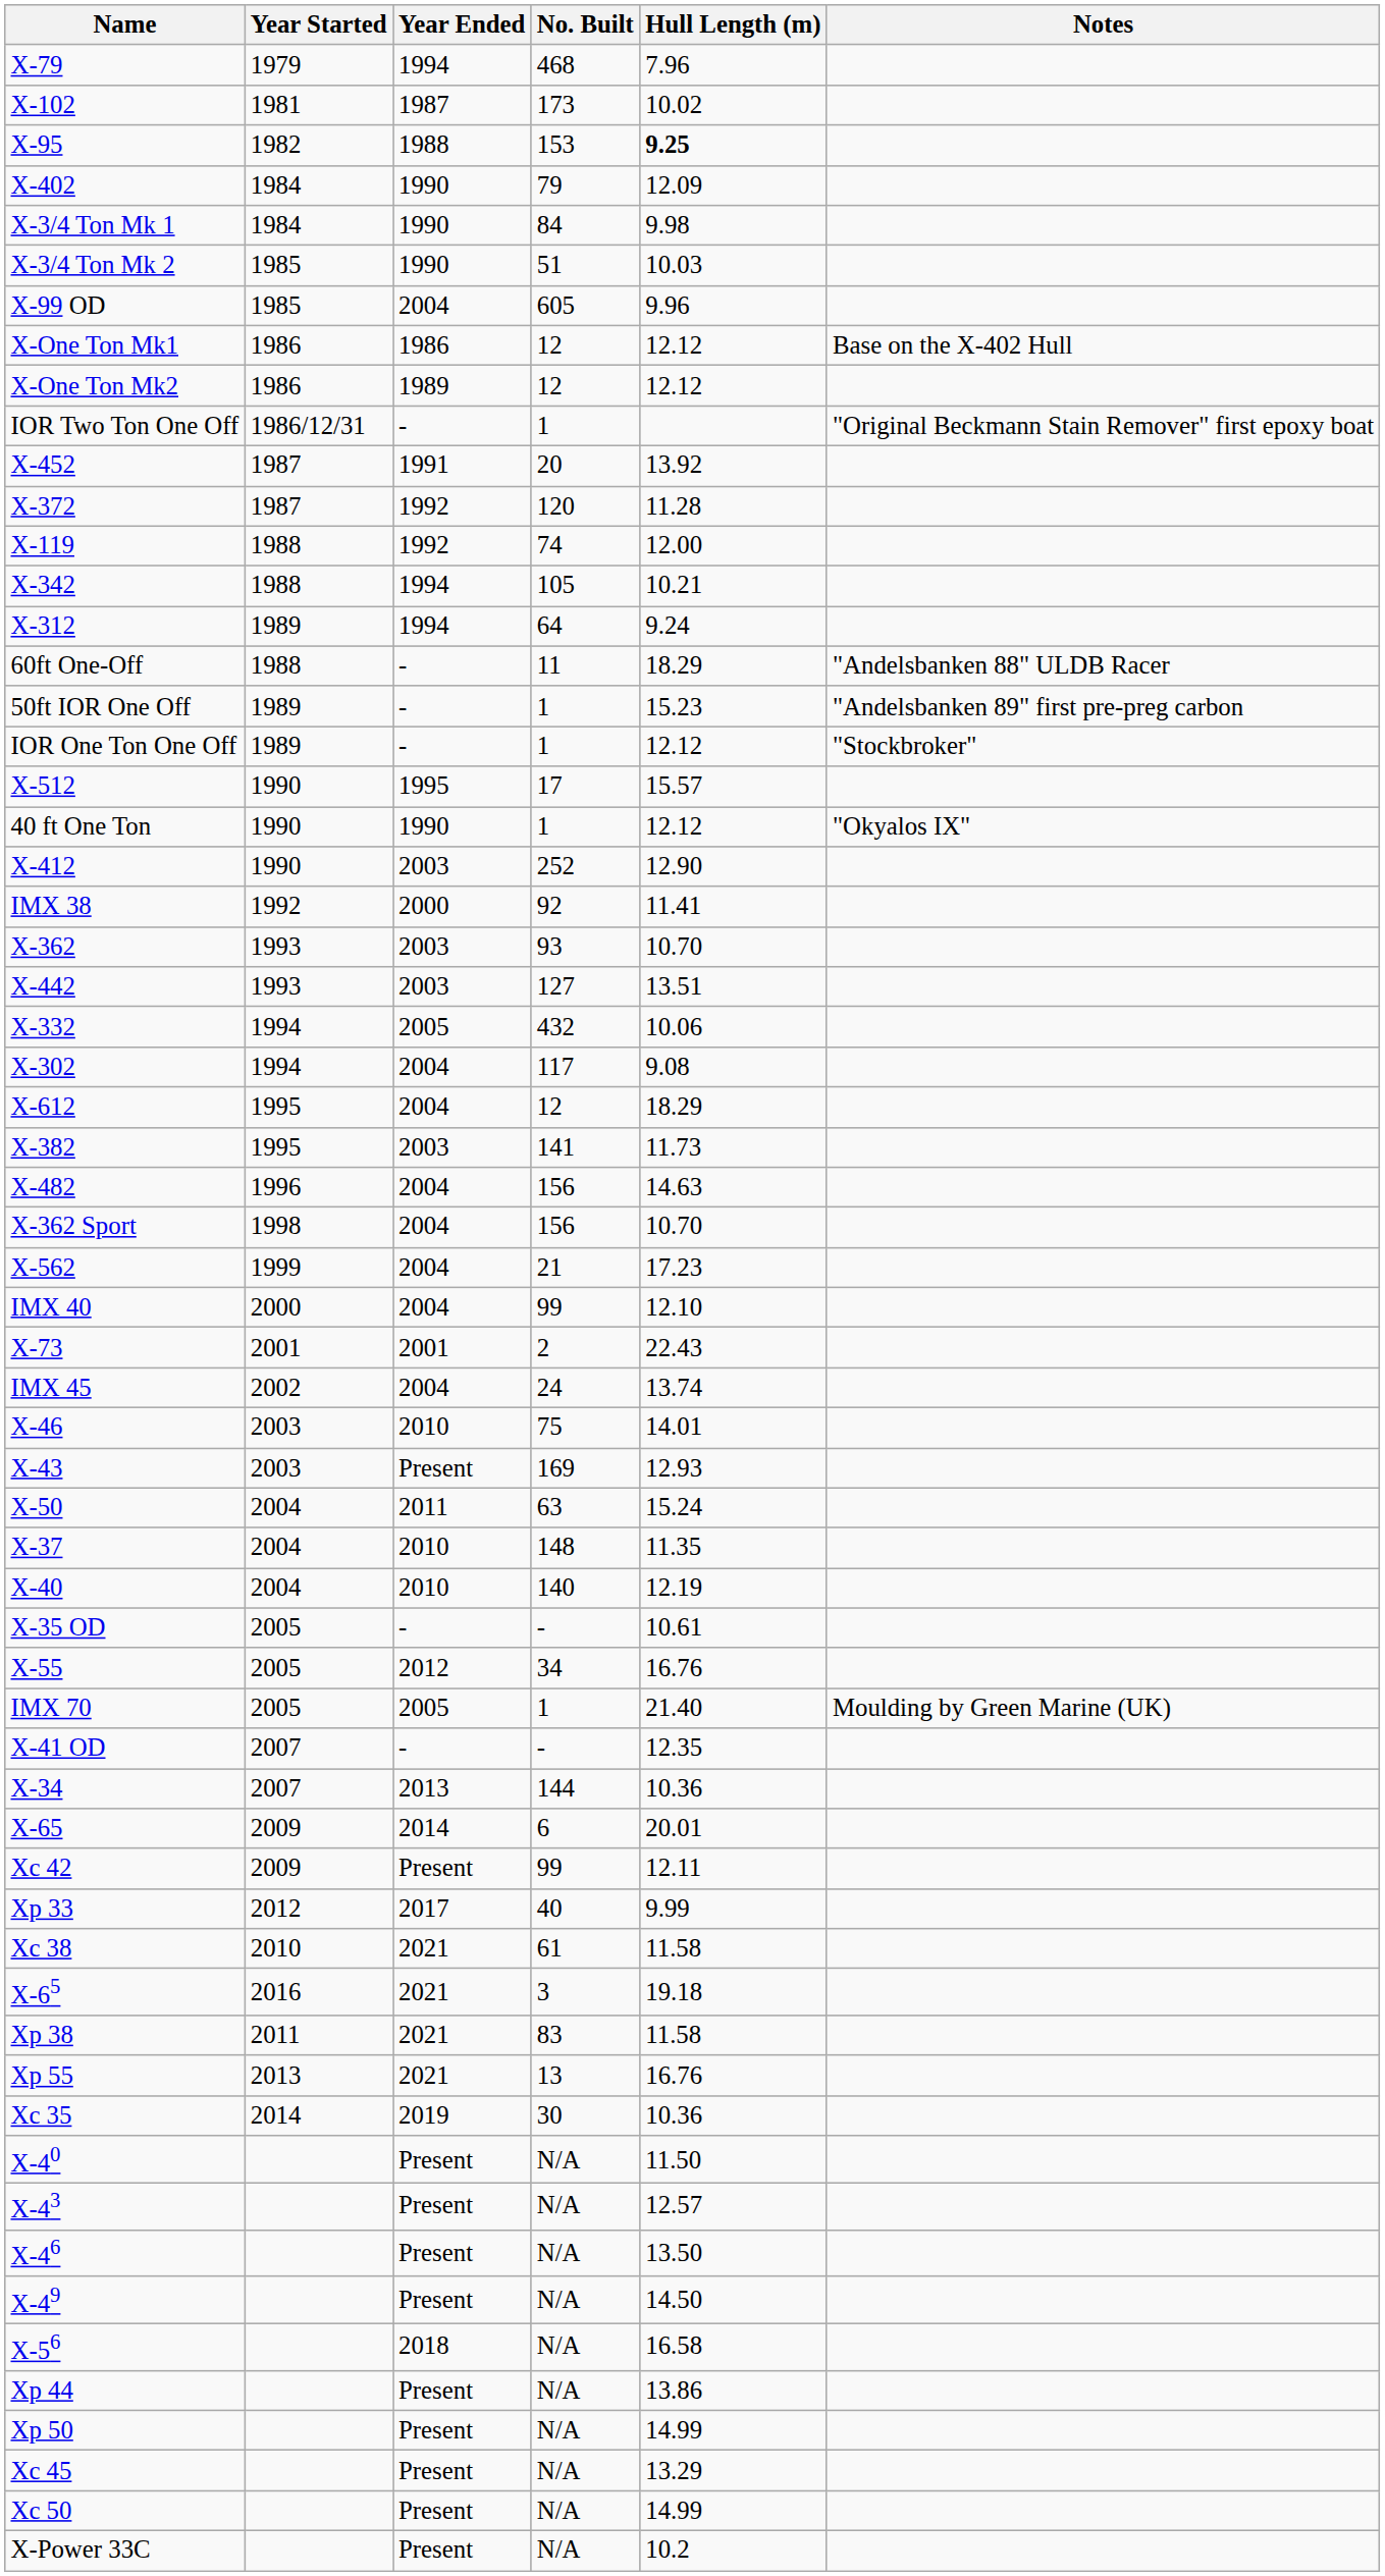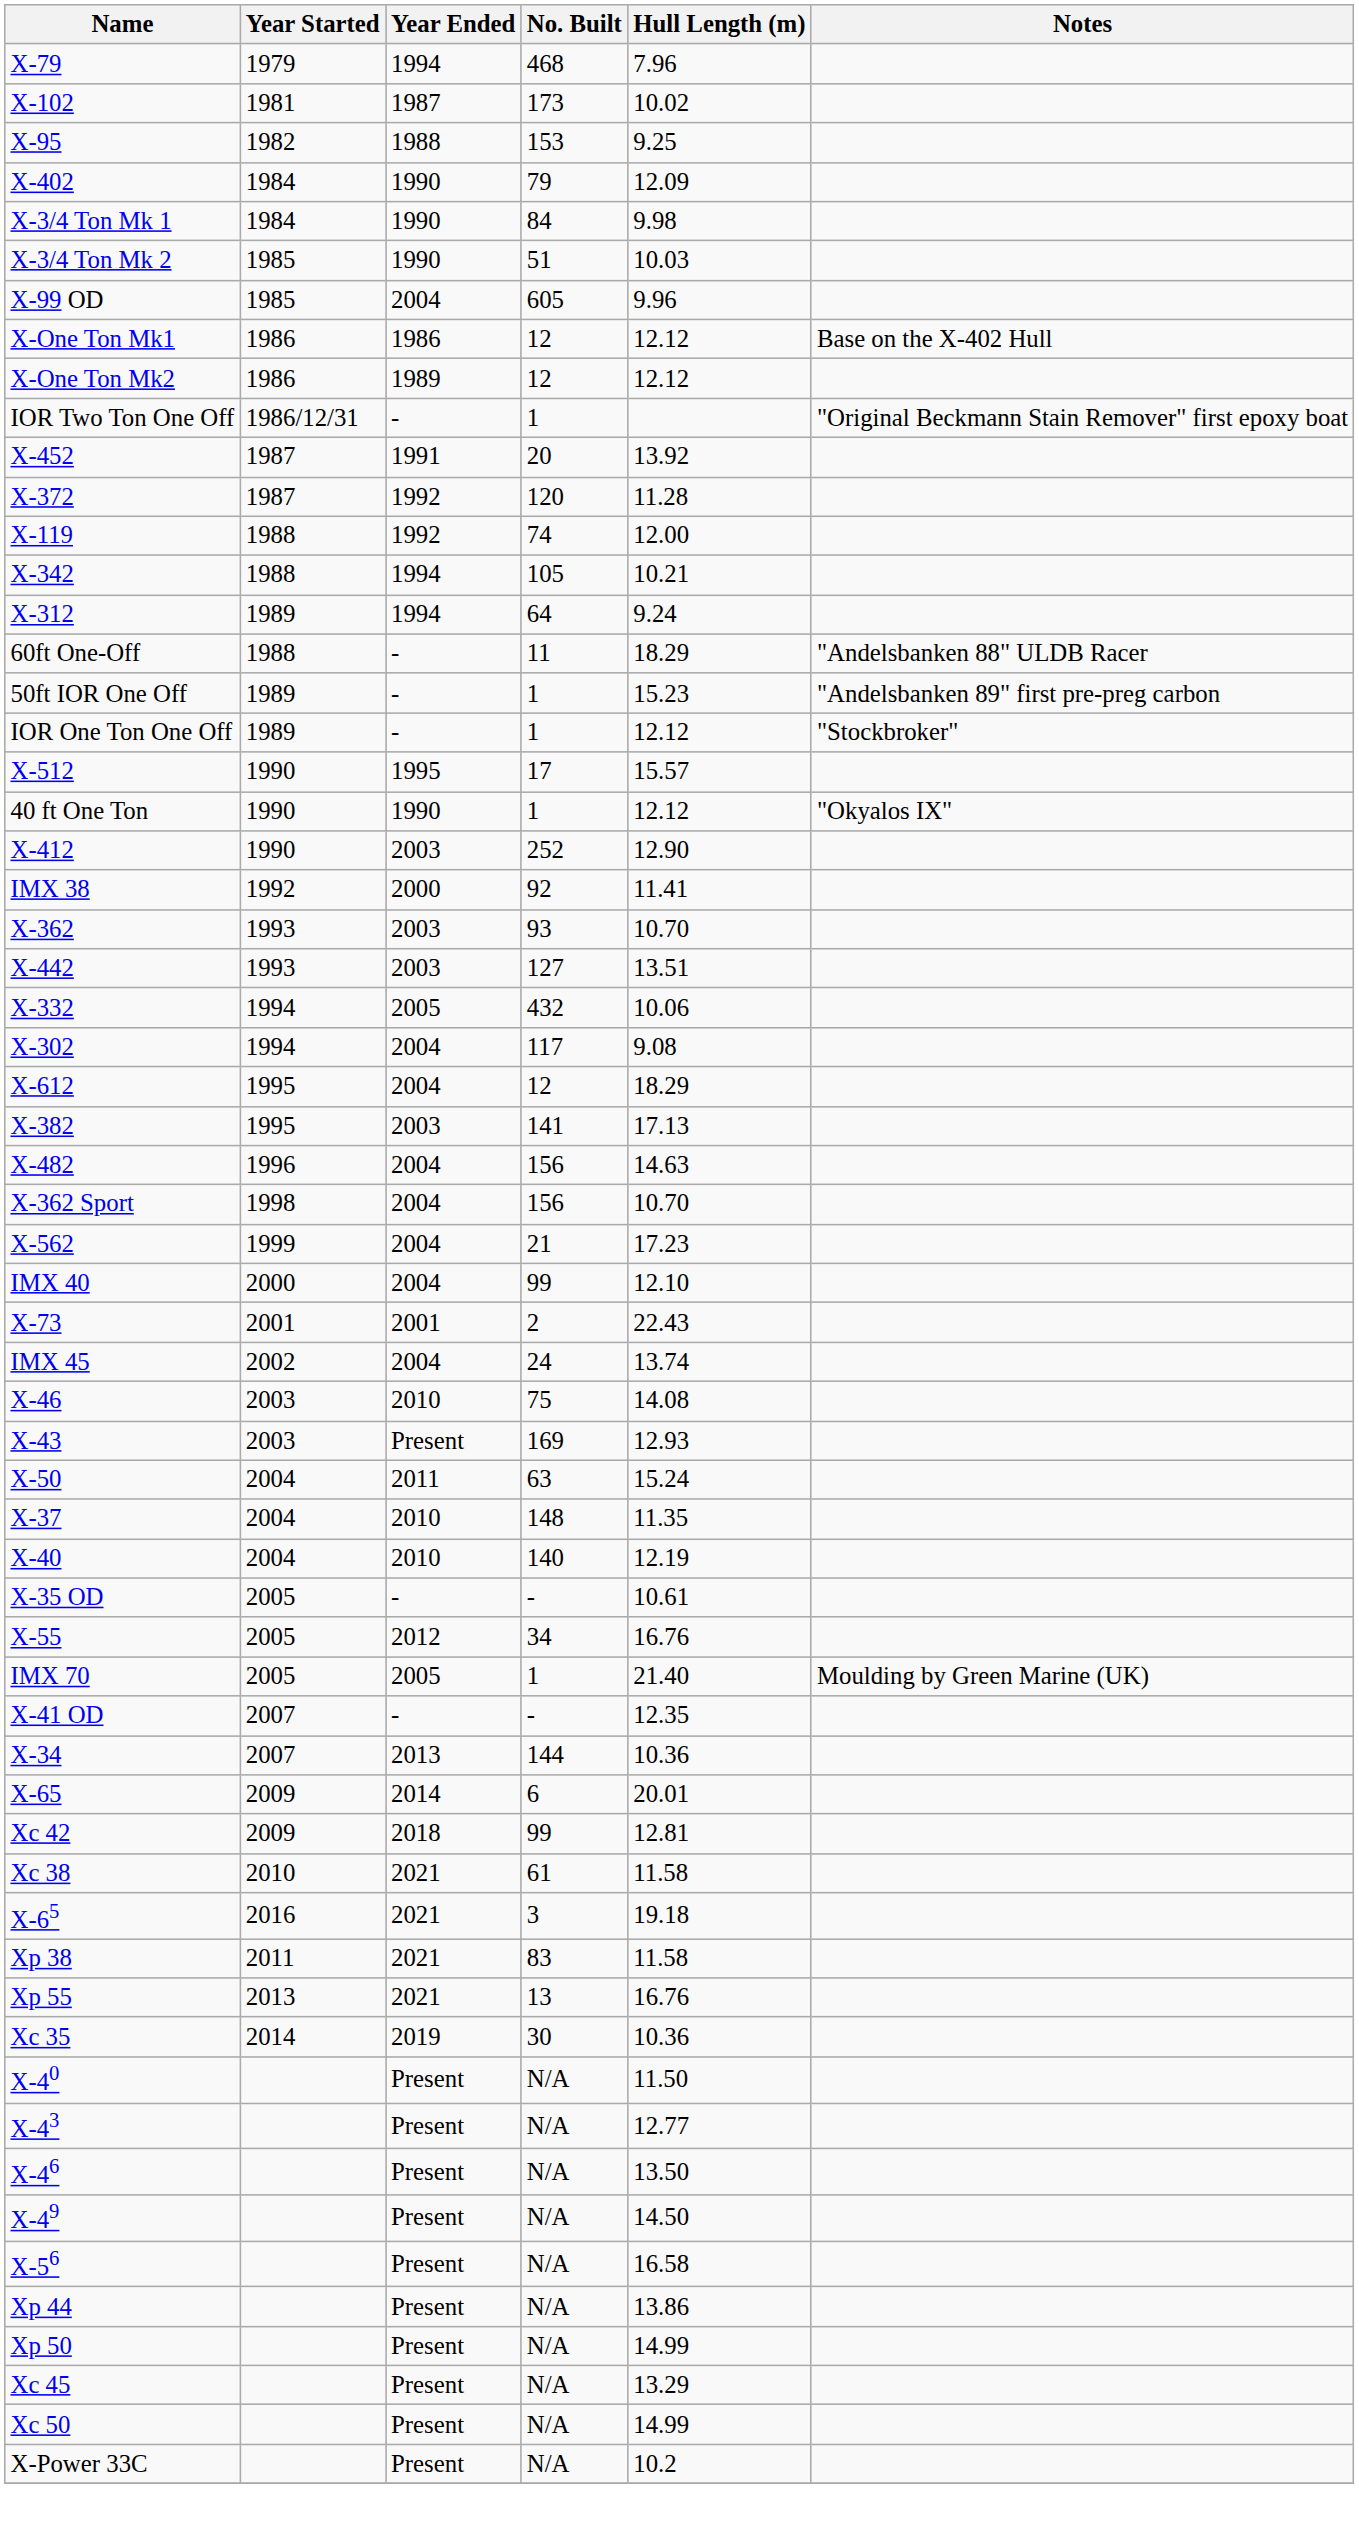X-95 | Hull Length (m): bold -> normal
X-382 | Hull Length (m): 11.73 -> 17.13
X-46 / 75 | Hull Length (m): 14.01 -> 14.08
Xc 42 | Year Ended: Present -> 2018
Xc 42 | Hull Length (m): 12.11 -> 12.81
- row: Xp 33 | 2012 | 2017 | 40 | 9.99
X-43 / N/A | Hull Length (m): 12.57 -> 12.77
X-56 | Year Ended: 2018 -> Present
